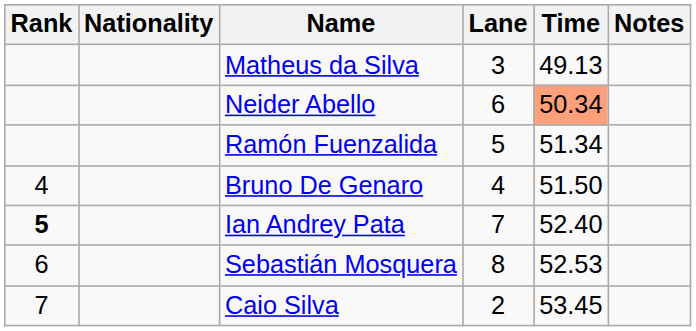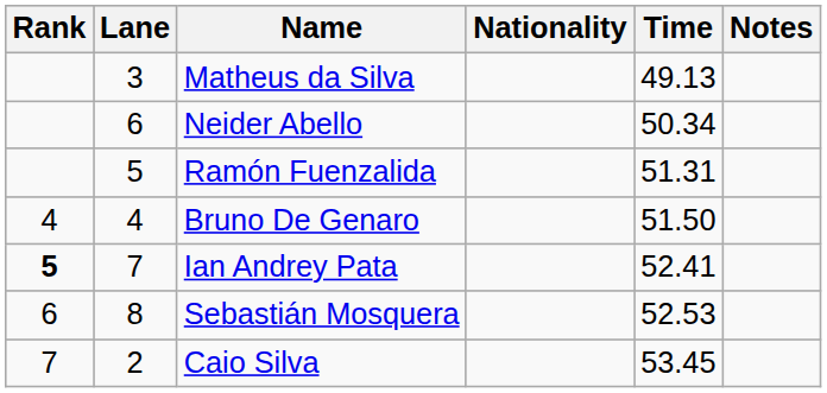columns swapped: Lane <-> Nationality
Neider Abello | Time: lightsalmon background -> no background
Ramón Fuenzalida | Time: 51.34 -> 51.31
Ian Andrey Pata | Time: 52.40 -> 52.41
